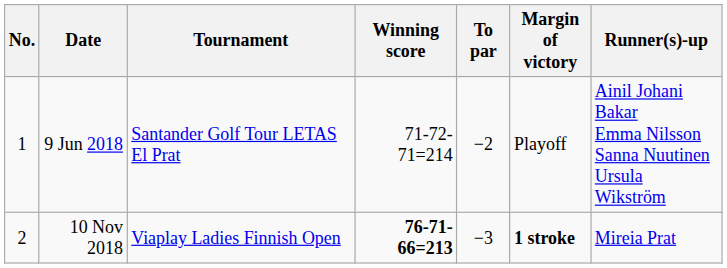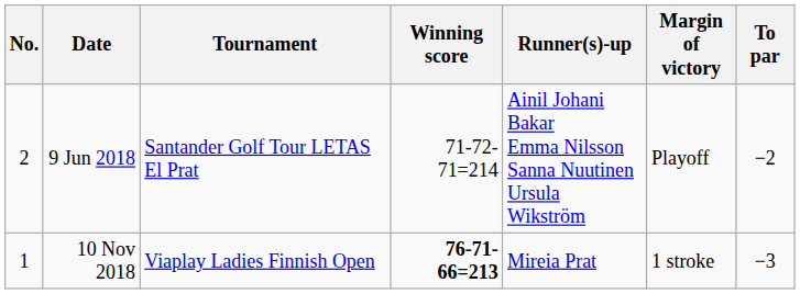columns swapped: To par <-> Runner(s)-up
9 Jun 2018 | No.: 1 -> 2
10 Nov 2018 | No.: 2 -> 1
10 Nov 2018 | Margin of victory: bold -> normal
